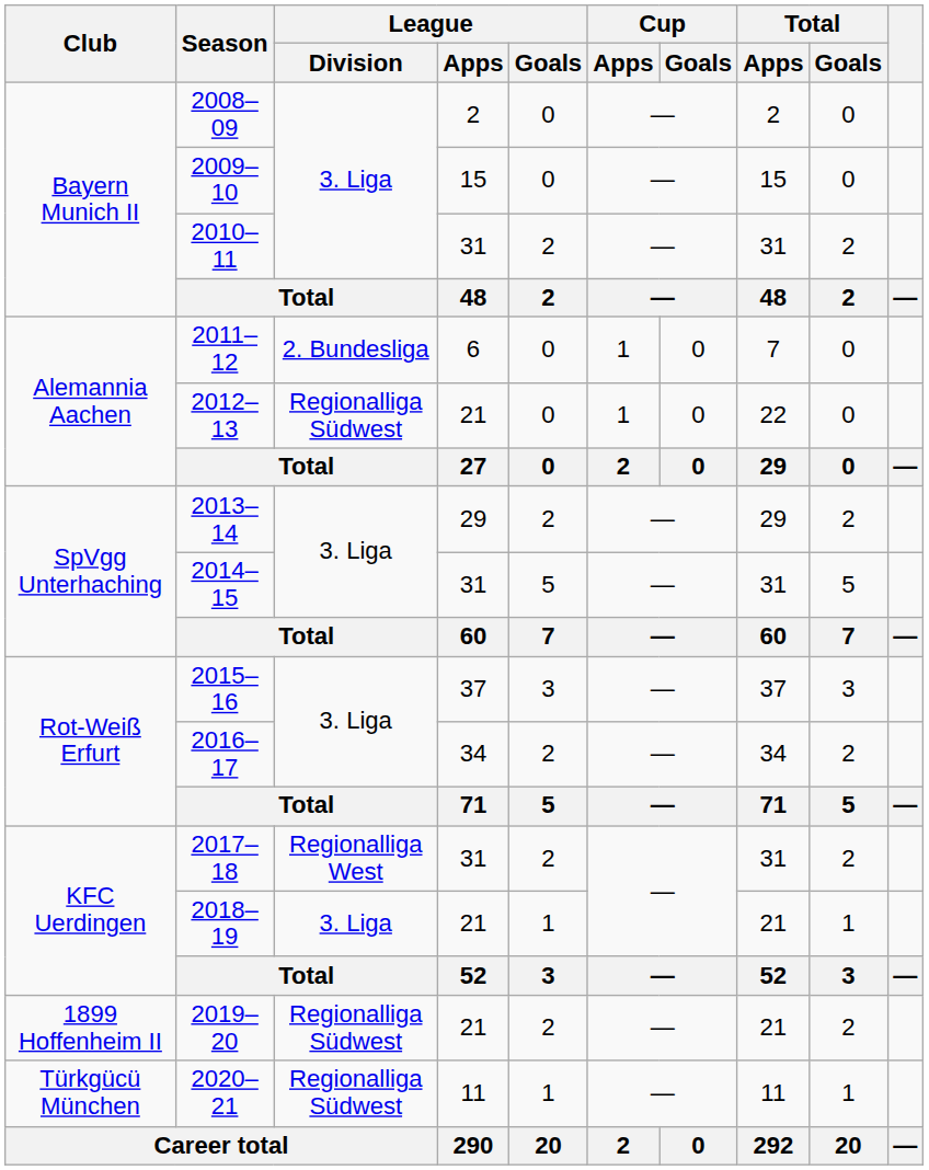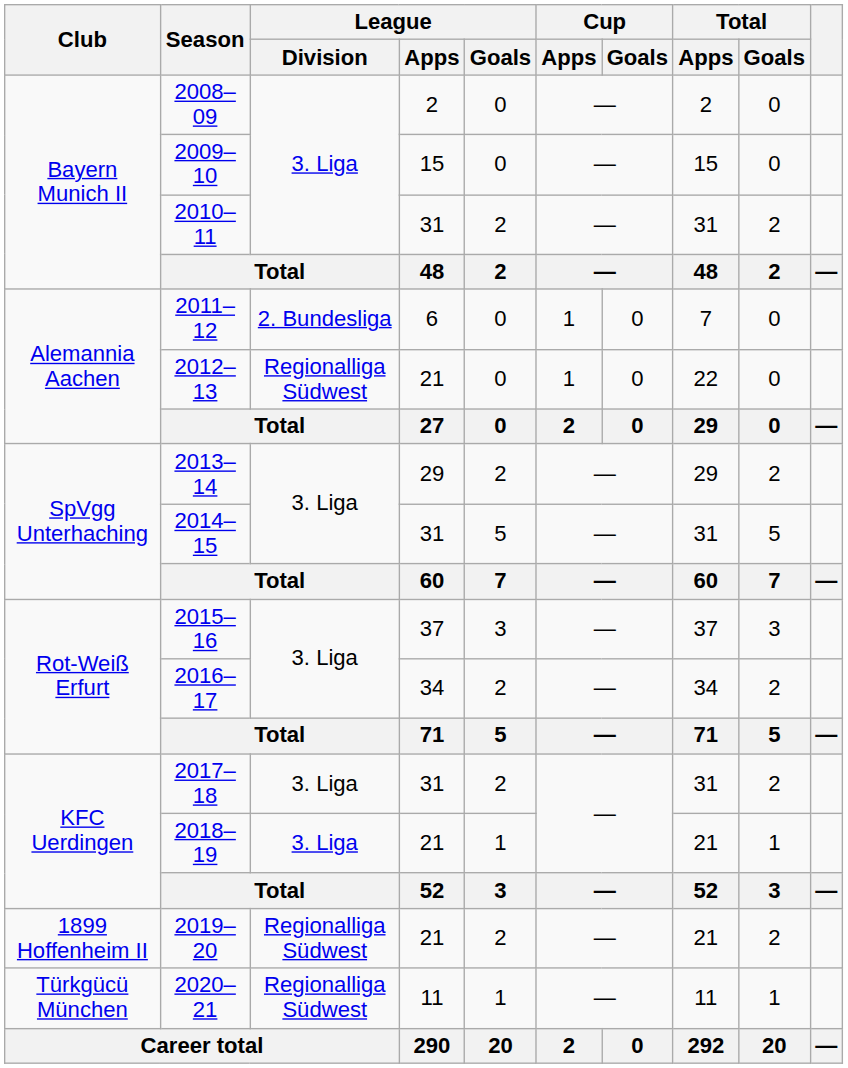2017–18 | League / Division: Regionalliga West -> 3. Liga
